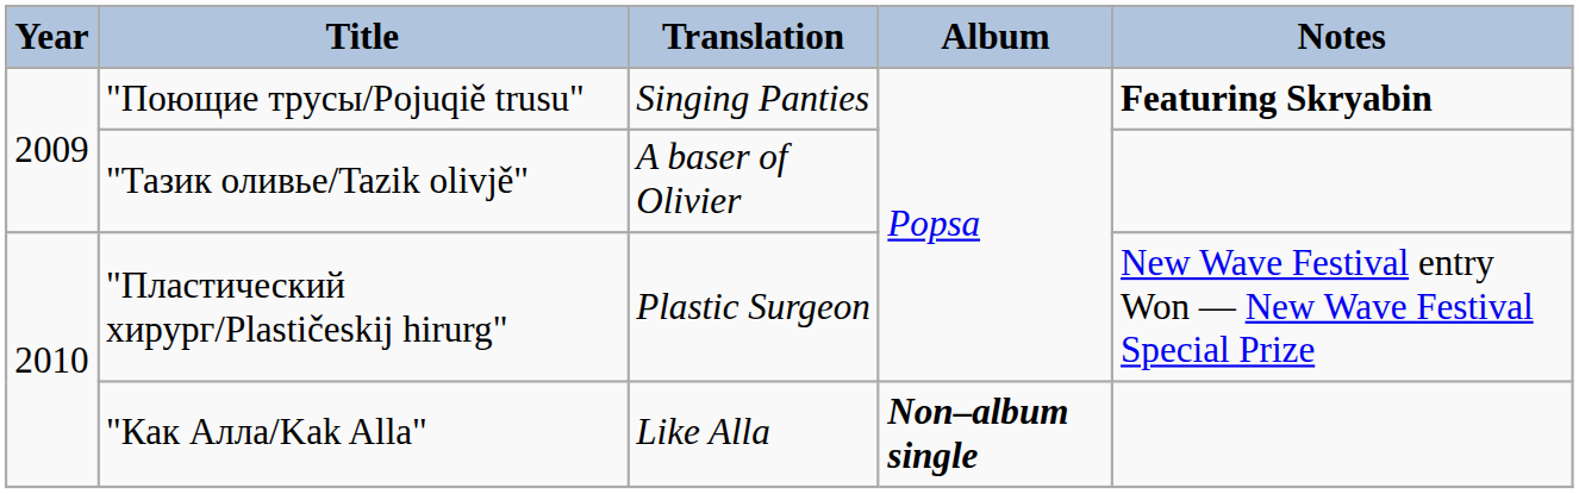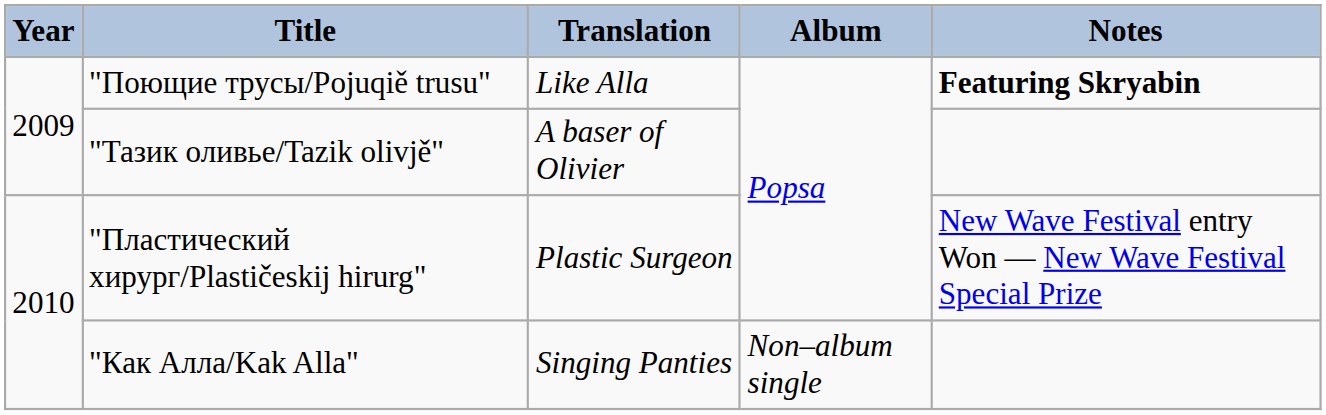"Поющие трусы/Pojuqiě trusu" | Translation: Singing Panties -> Like Alla
"Как Алла/Kak Alla" | Translation: Like Alla -> Singing Panties
"Как Алла/Kak Alla" | Album: bold -> normal
